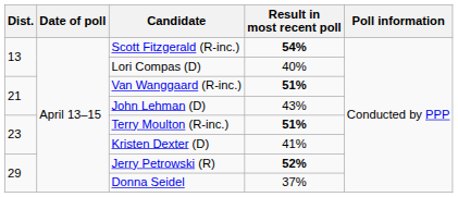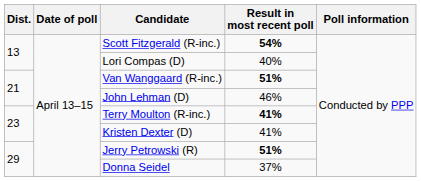John Lehman (D) | Result in most recent poll: 43% -> 46%
Terry Moulton (R-inc.) | Result in most recent poll: 51% -> 41%
Jerry Petrowski (R) | Result in most recent poll: 52% -> 51%
